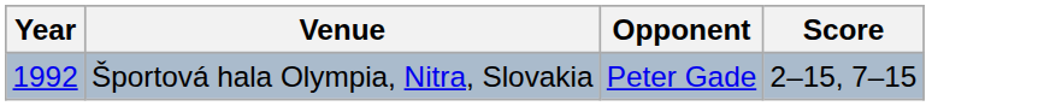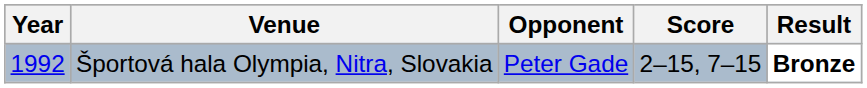+ column: Result | Bronze
